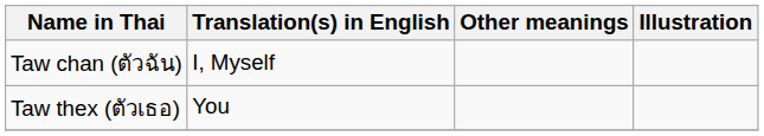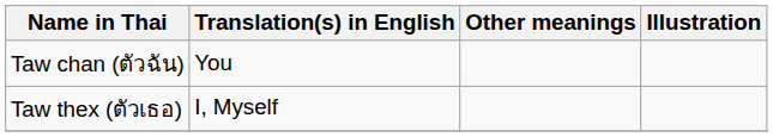Taw chan (ตัวฉัน) | Translation(s) in English: I, Myself -> You
Taw thex (ตัวเธอ) | Translation(s) in English: You -> I, Myself
